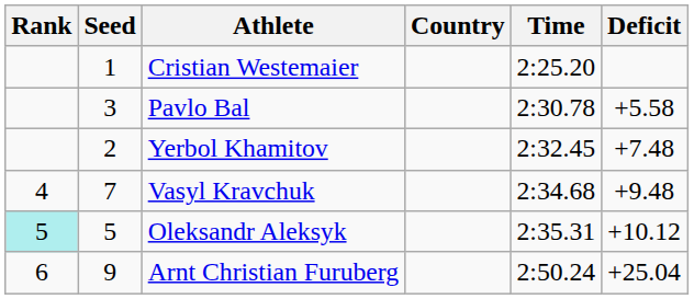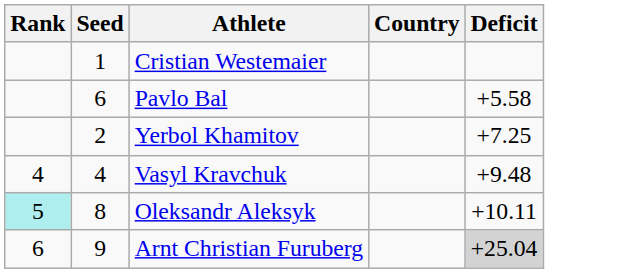- column: Time | 2:25.20 | 2:30.78 | 2:32.45 | 2:34.68 | 2:35.31 | 2:50.24
Pavlo Bal | Seed: 3 -> 6
Yerbol Khamitov | Deficit: +7.48 -> +7.25
Vasyl Kravchuk | Seed: 7 -> 4
Oleksandr Aleksyk | Seed: 5 -> 8
Oleksandr Aleksyk | Deficit: +10.12 -> +10.11
Arnt Christian Furuberg | Deficit: no background -> lightgrey background
